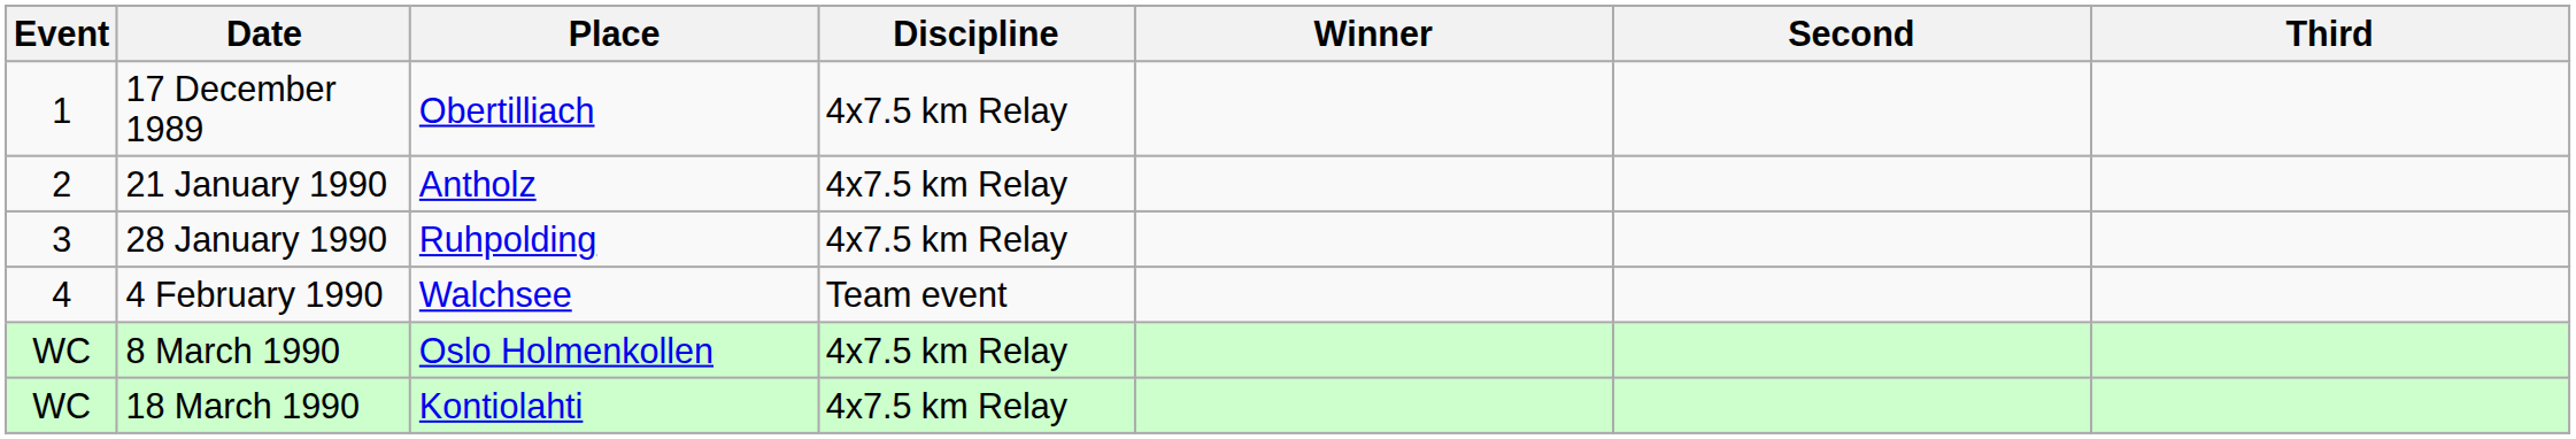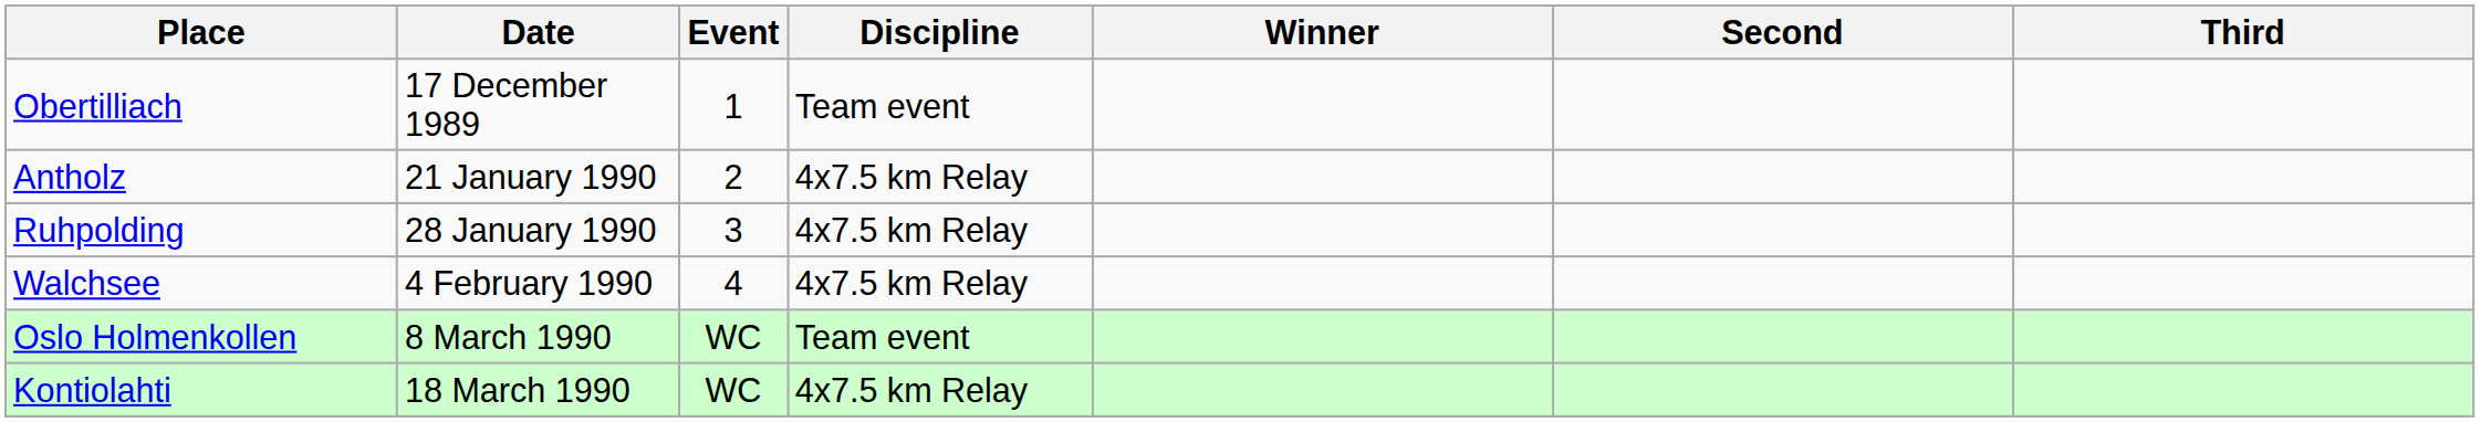columns swapped: Event <-> Place
17 December 1989 | Discipline: 4x7.5 km Relay -> Team event
4 February 1990 | Discipline: Team event -> 4x7.5 km Relay
8 March 1990 | Discipline: 4x7.5 km Relay -> Team event
